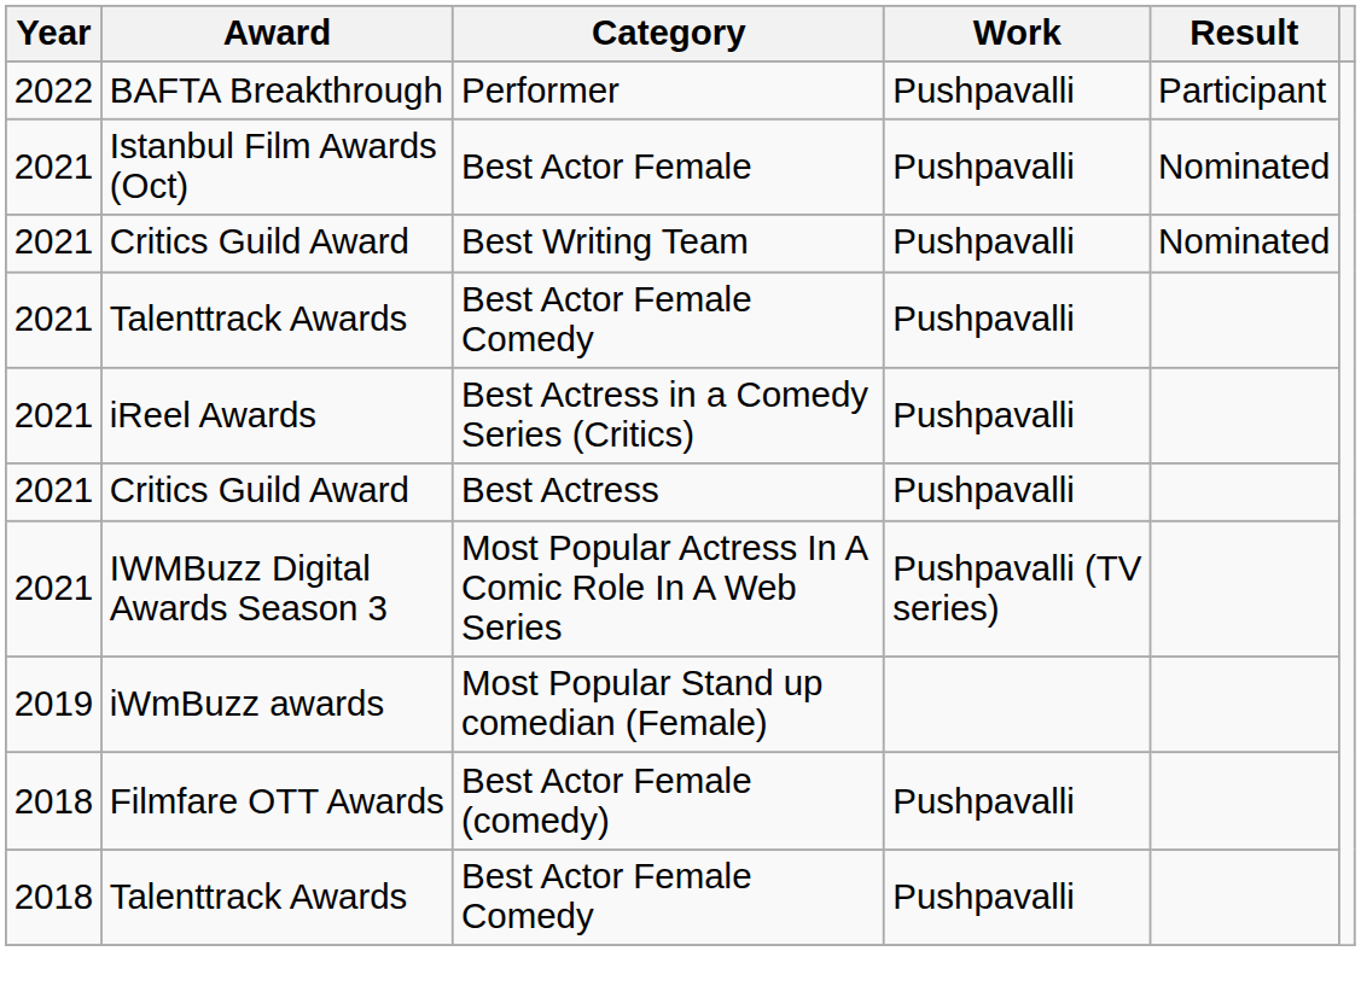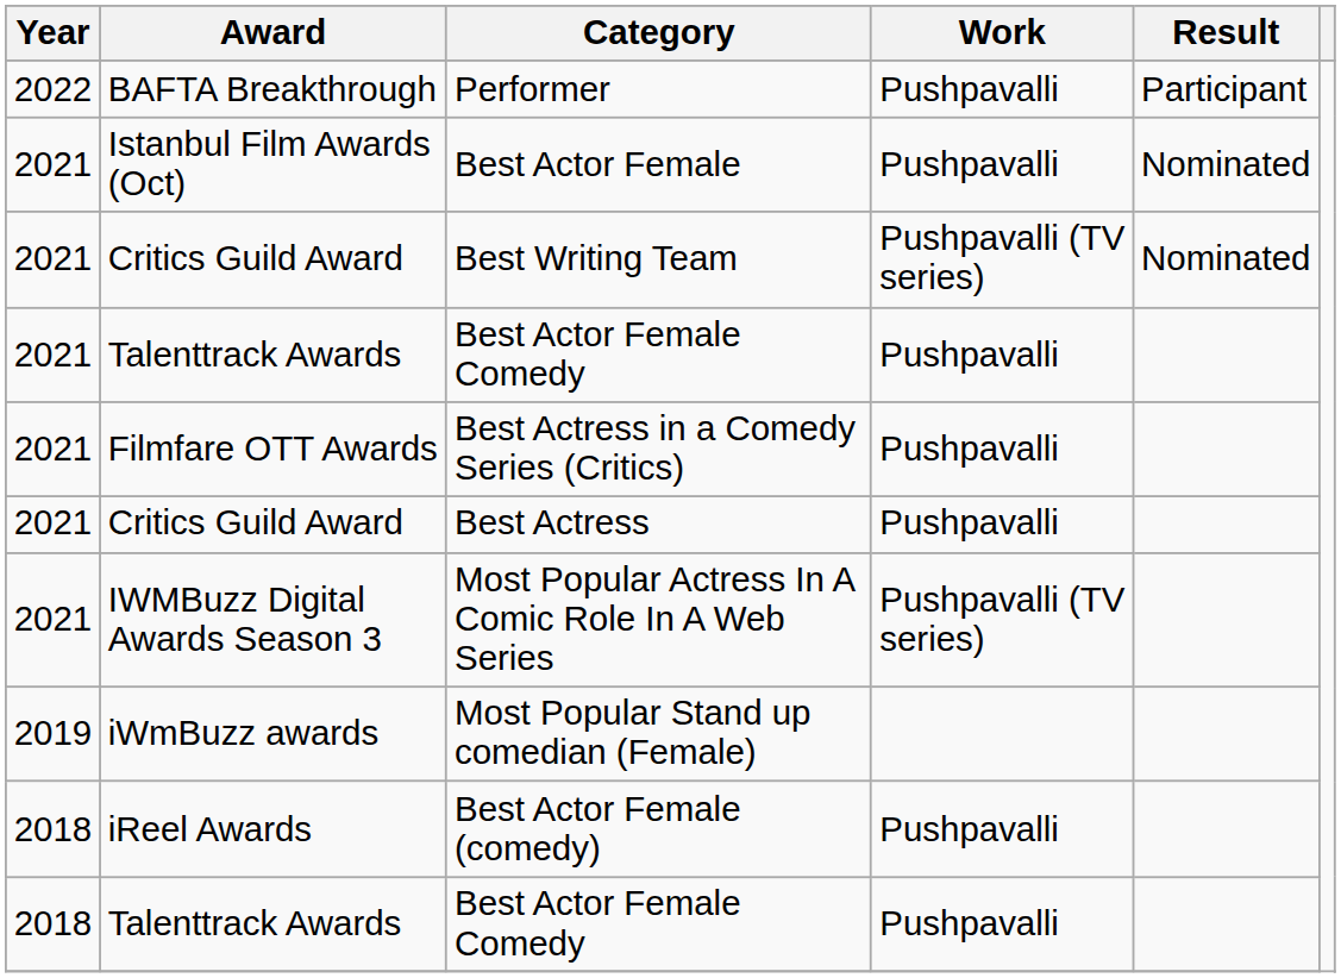Best Writing Team | Work: Pushpavalli -> Pushpavalli (TV series)
Best Actress in a Comedy Series (Critics) | Award: iReel Awards -> Filmfare OTT Awards
Best Actor Female (comedy) | Award: Filmfare OTT Awards -> iReel Awards
